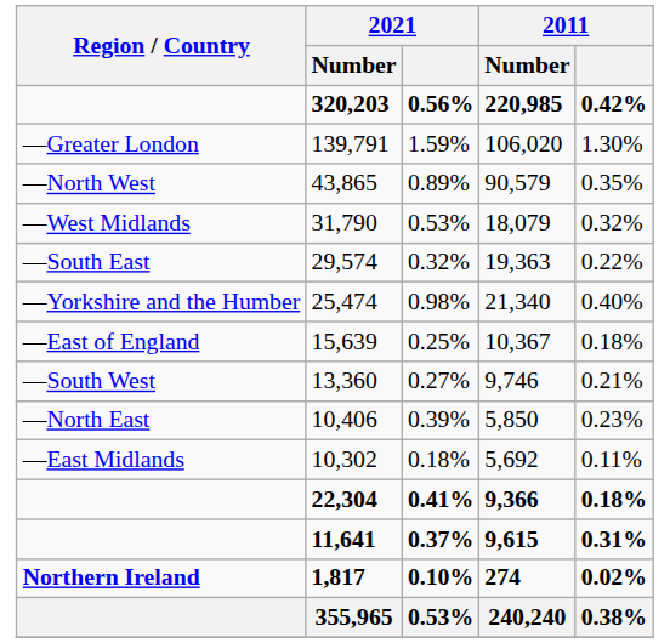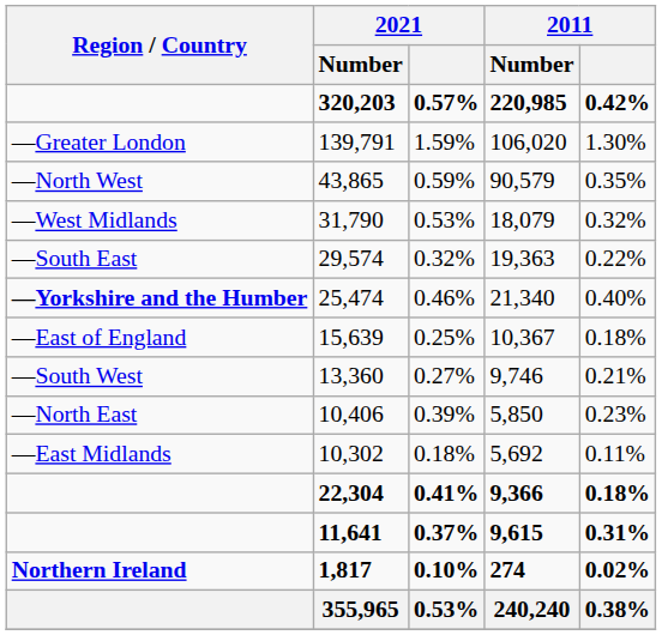320,203 | 2021: 0.56% -> 0.57%
43,865 | 2021: 0.89% -> 0.59%
25,474 | Region / Country: normal -> bold
25,474 | 2021: 0.98% -> 0.46%
